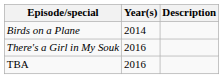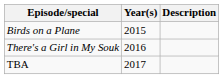Birds on a Plane | Year(s): 2014 -> 2015
TBA | Year(s): 2016 -> 2017
